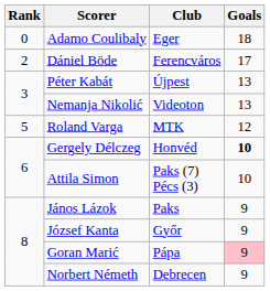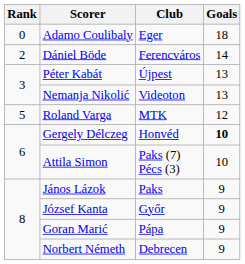Dániel Böde | Goals: 17 -> 14
Goran Marić | Goals: pink background -> no background
